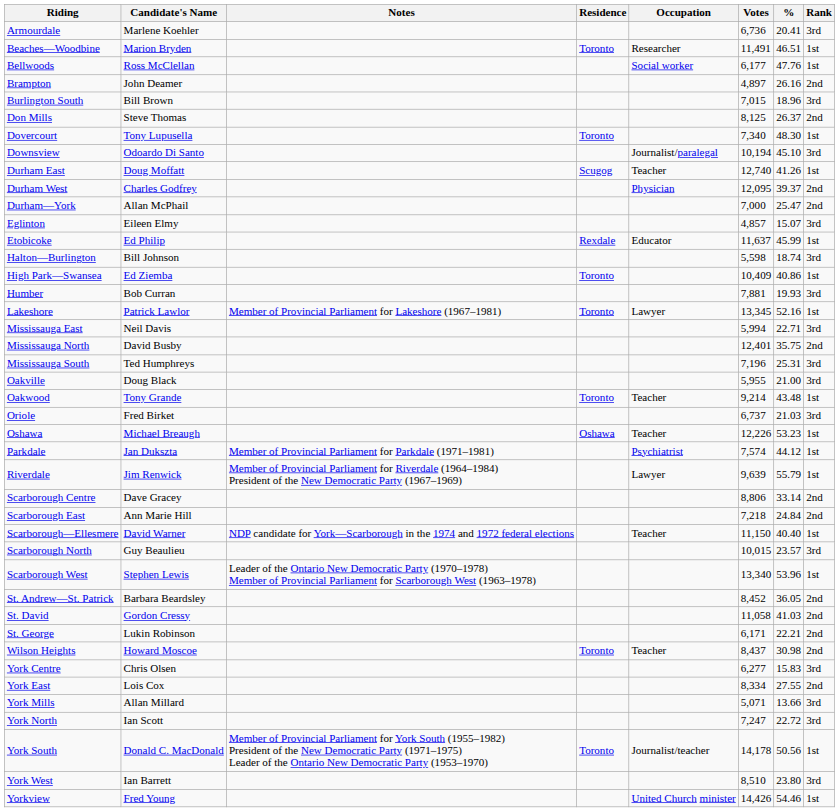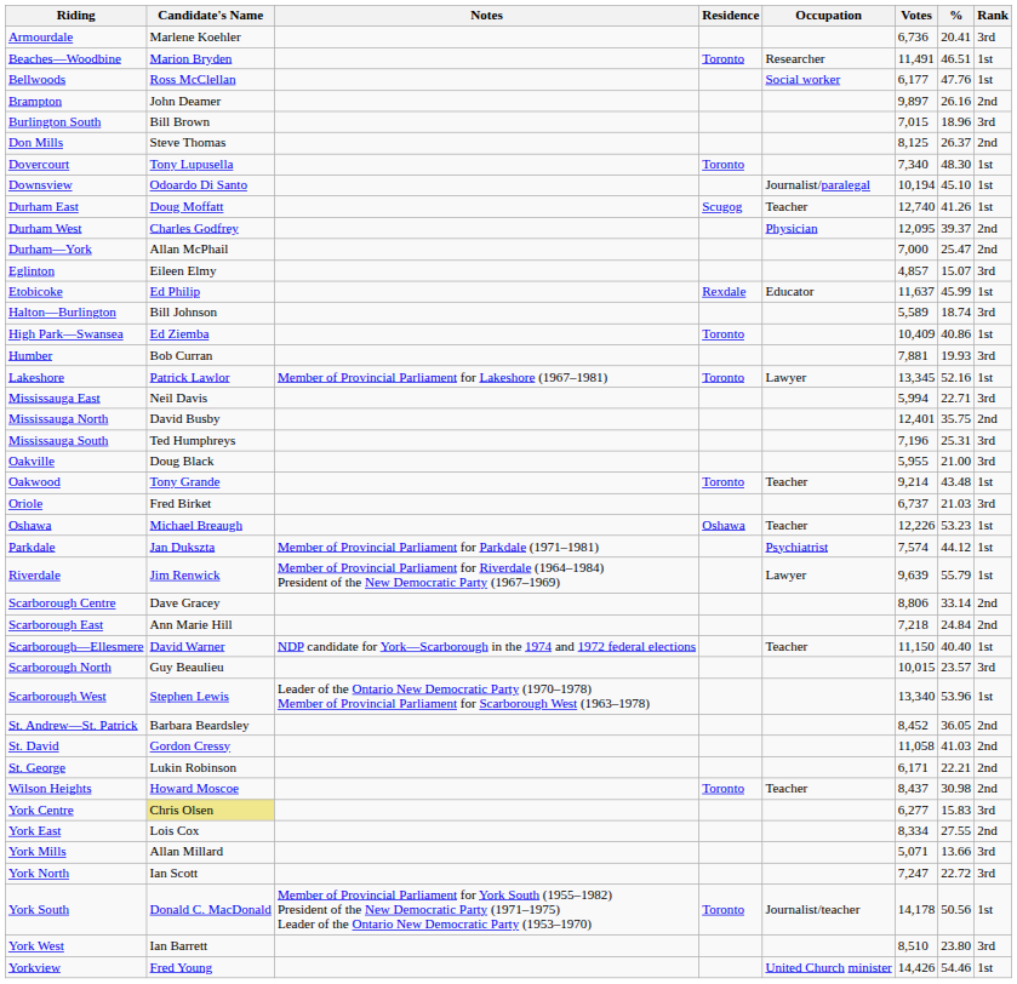Brampton | Votes: 4,897 -> 9,897
Downsview | Rank: 3rd -> 1st
Halton—Burlington | Votes: 5,598 -> 5,589
York Centre | Candidate's Name: no background -> khaki background
